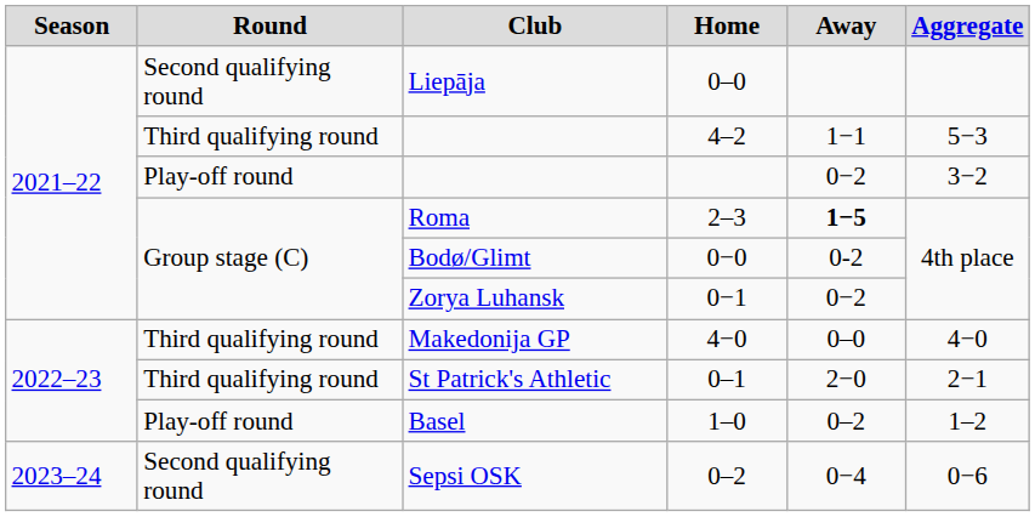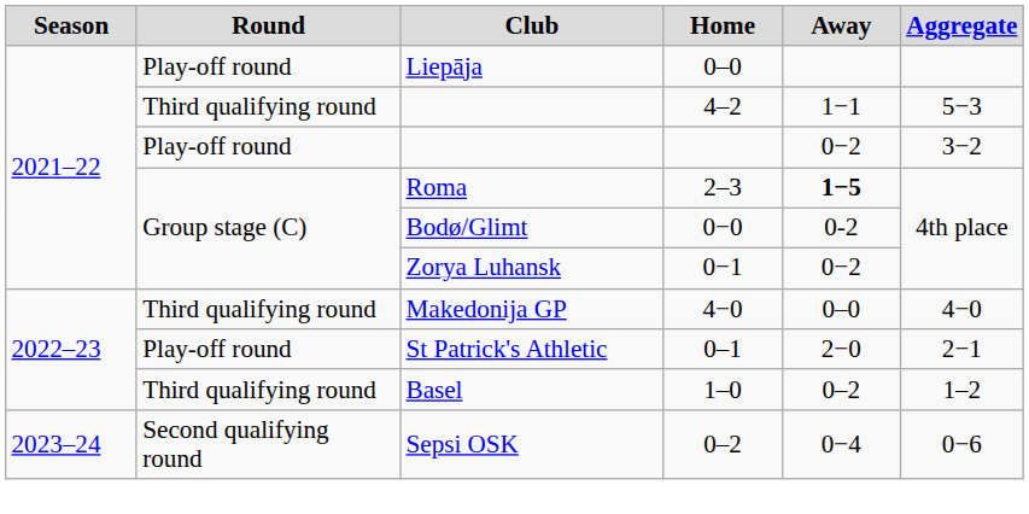Liepāja | Round: Second qualifying round -> Play-off round
St Patrick's Athletic | Round: Third qualifying round -> Play-off round
Basel | Round: Play-off round -> Third qualifying round
